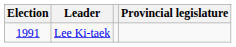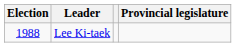Lee Ki-taek | Election: 1991 -> 1988
